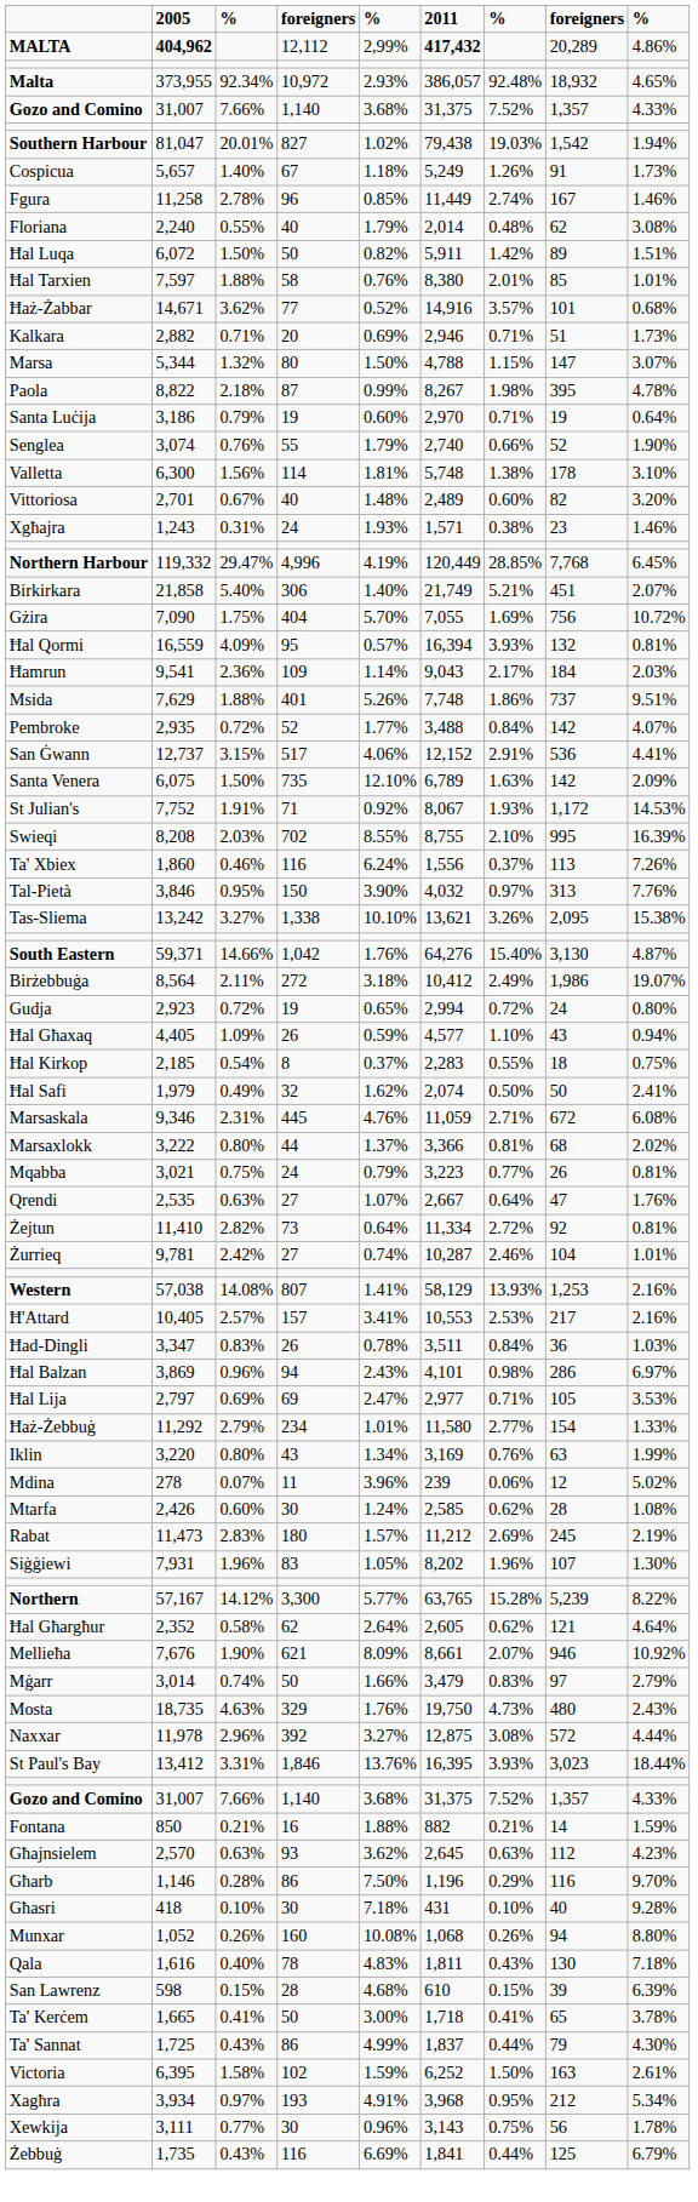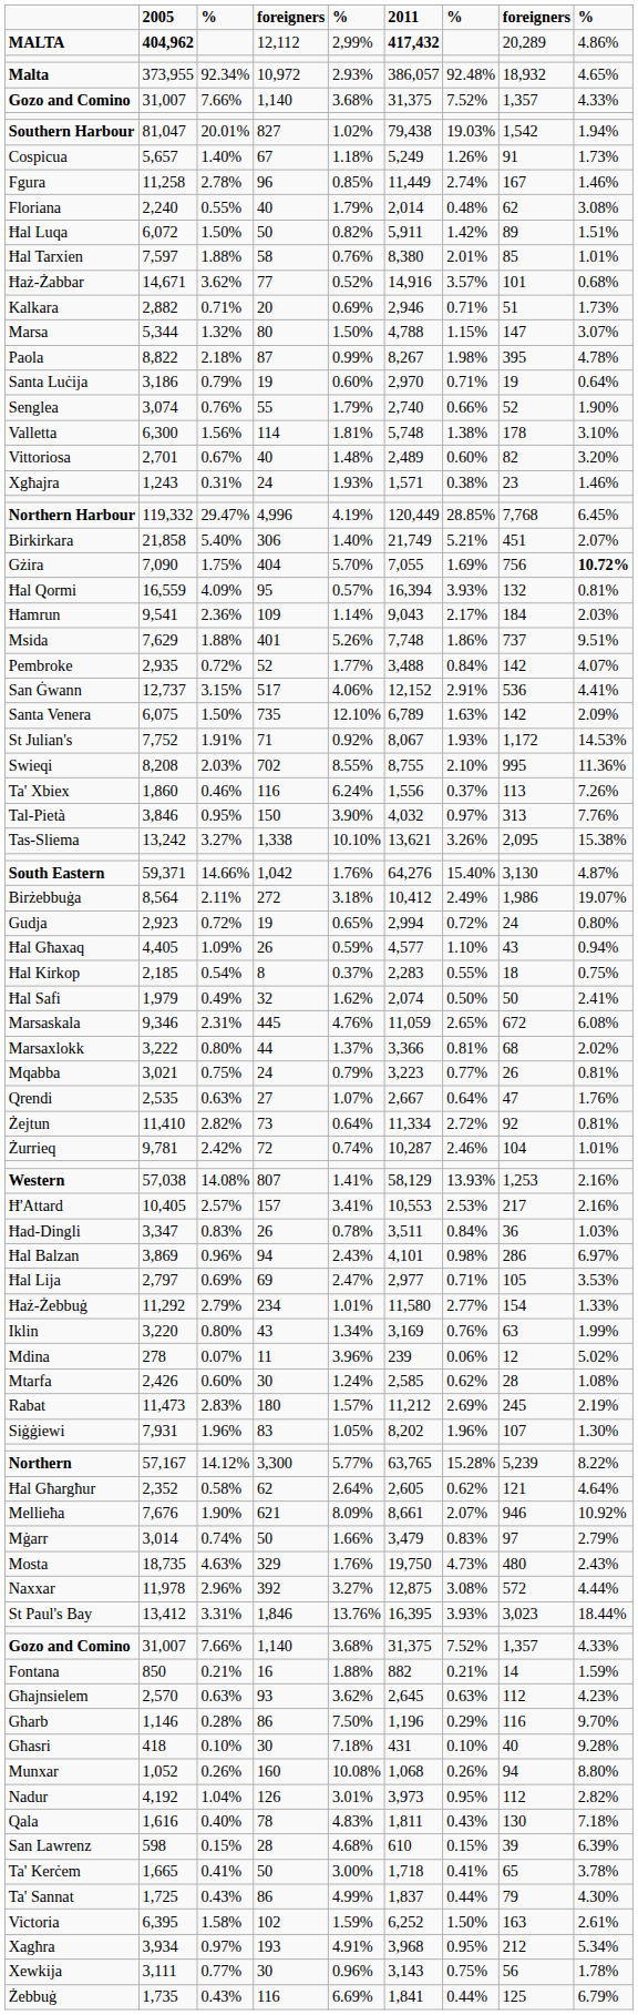Gżira | column 9: normal -> bold
Swieqi | column 9: 16.39% -> 11.36%
Marsaskala | column 7: 2.71% -> 2.65%
Żurrieq | column 4: 27 -> 72
+ row: Nadur | 4,192 | 1.04% | 126 | 3.01% | 3,973 | 0.95% | 112 | 2.82%
